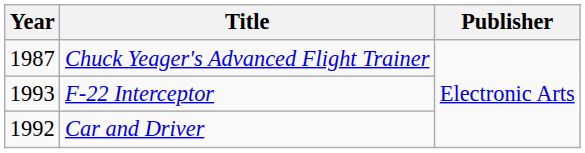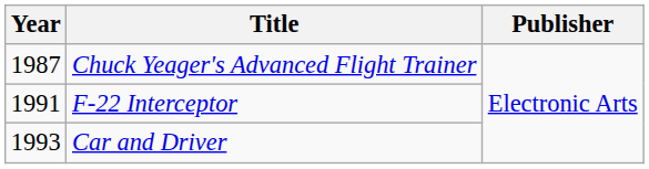F-22 Interceptor | Year: 1993 -> 1991
Car and Driver | Year: 1992 -> 1993
